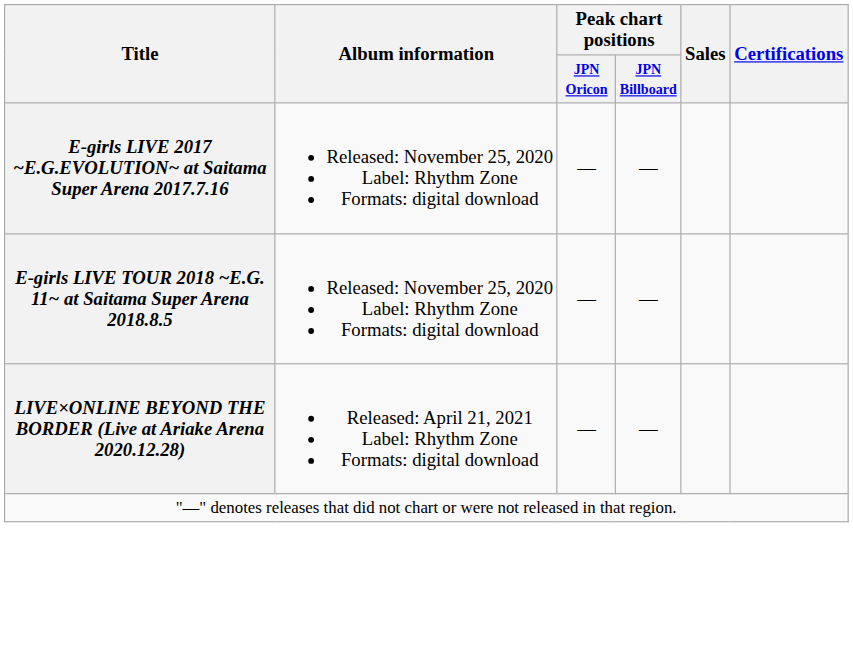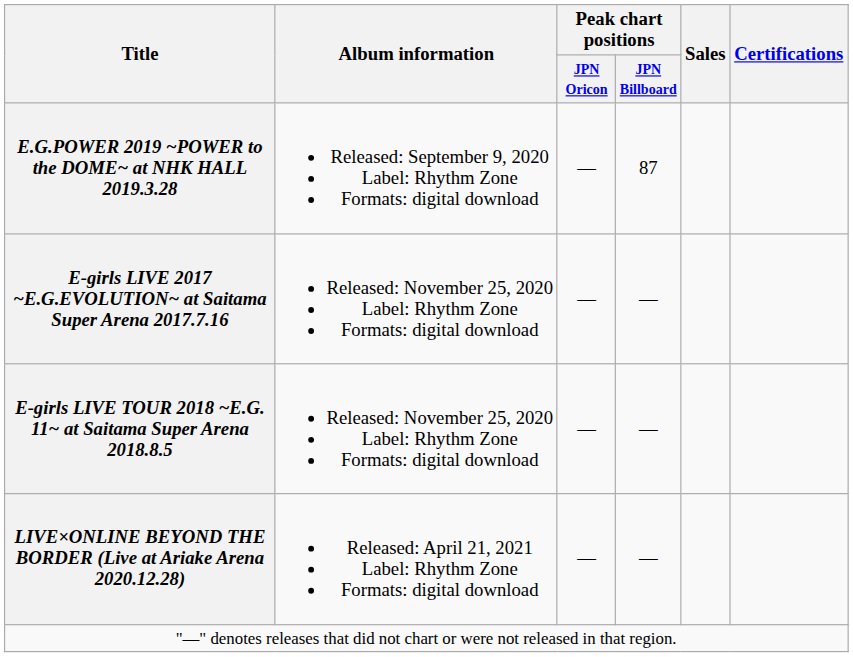+ row: E.G.POWER 2019 ~POWER to the DOME~ at NHK HALL 2019.3.28 | Released: September 9, 2020 Label: Rhythm Zone Formats: digital download | — | 87
